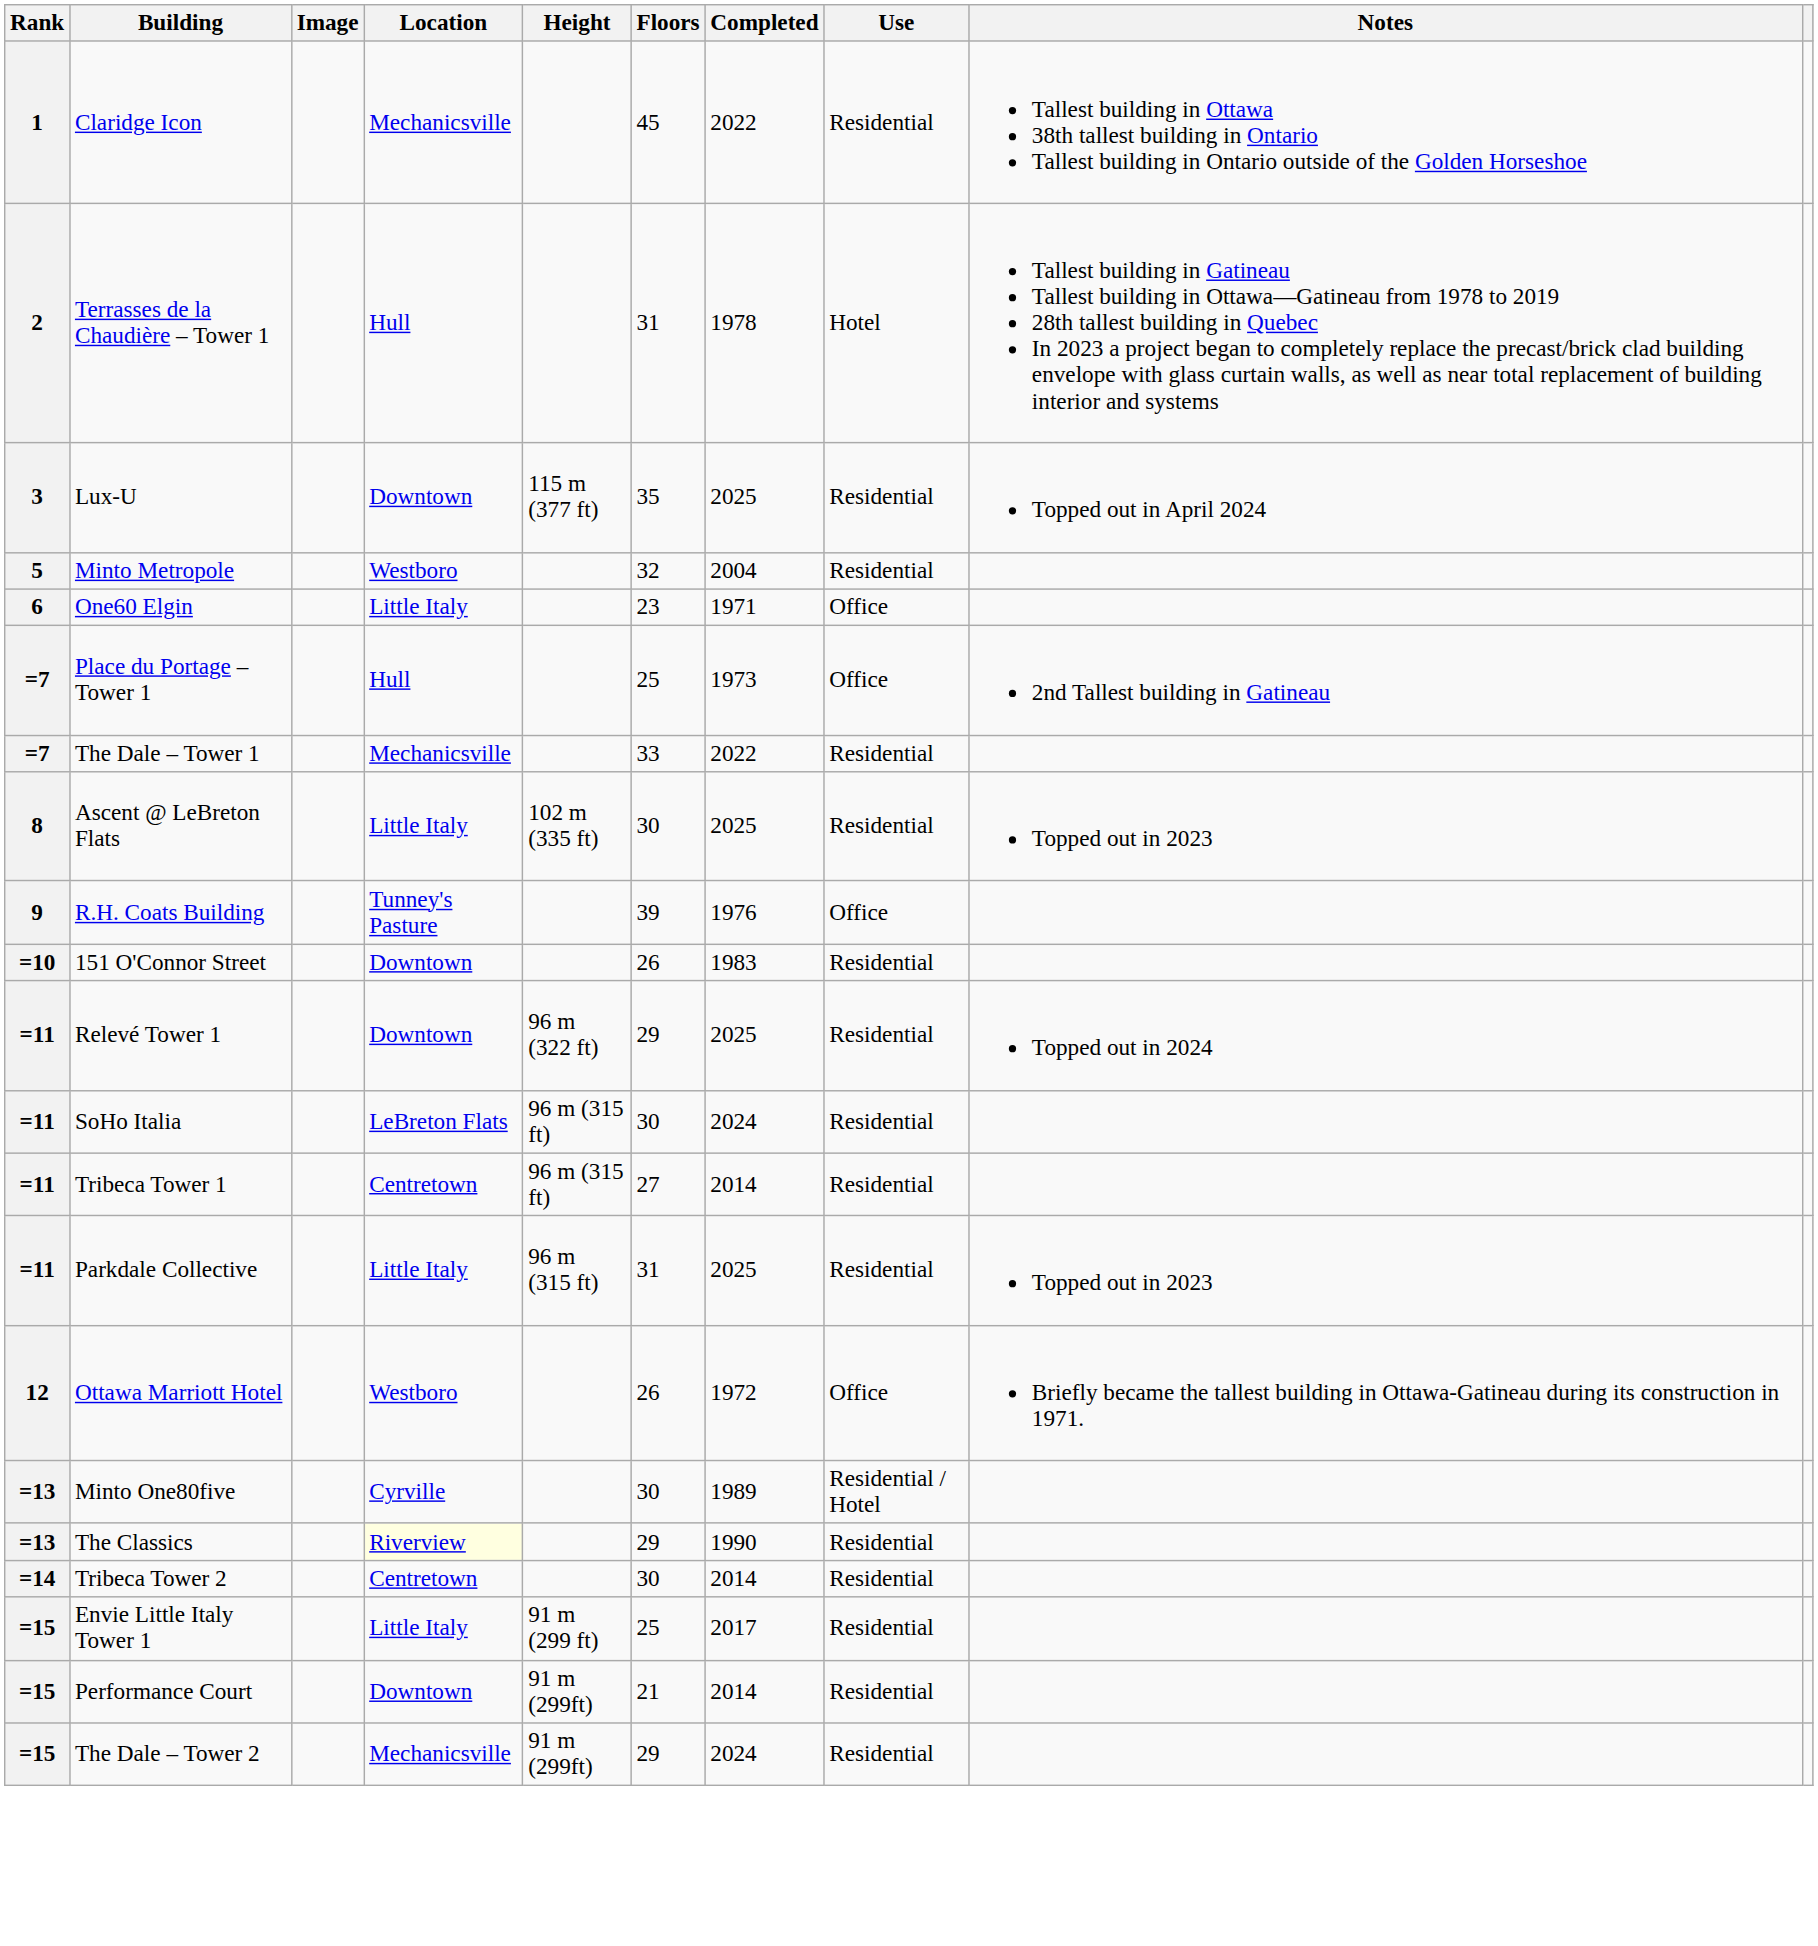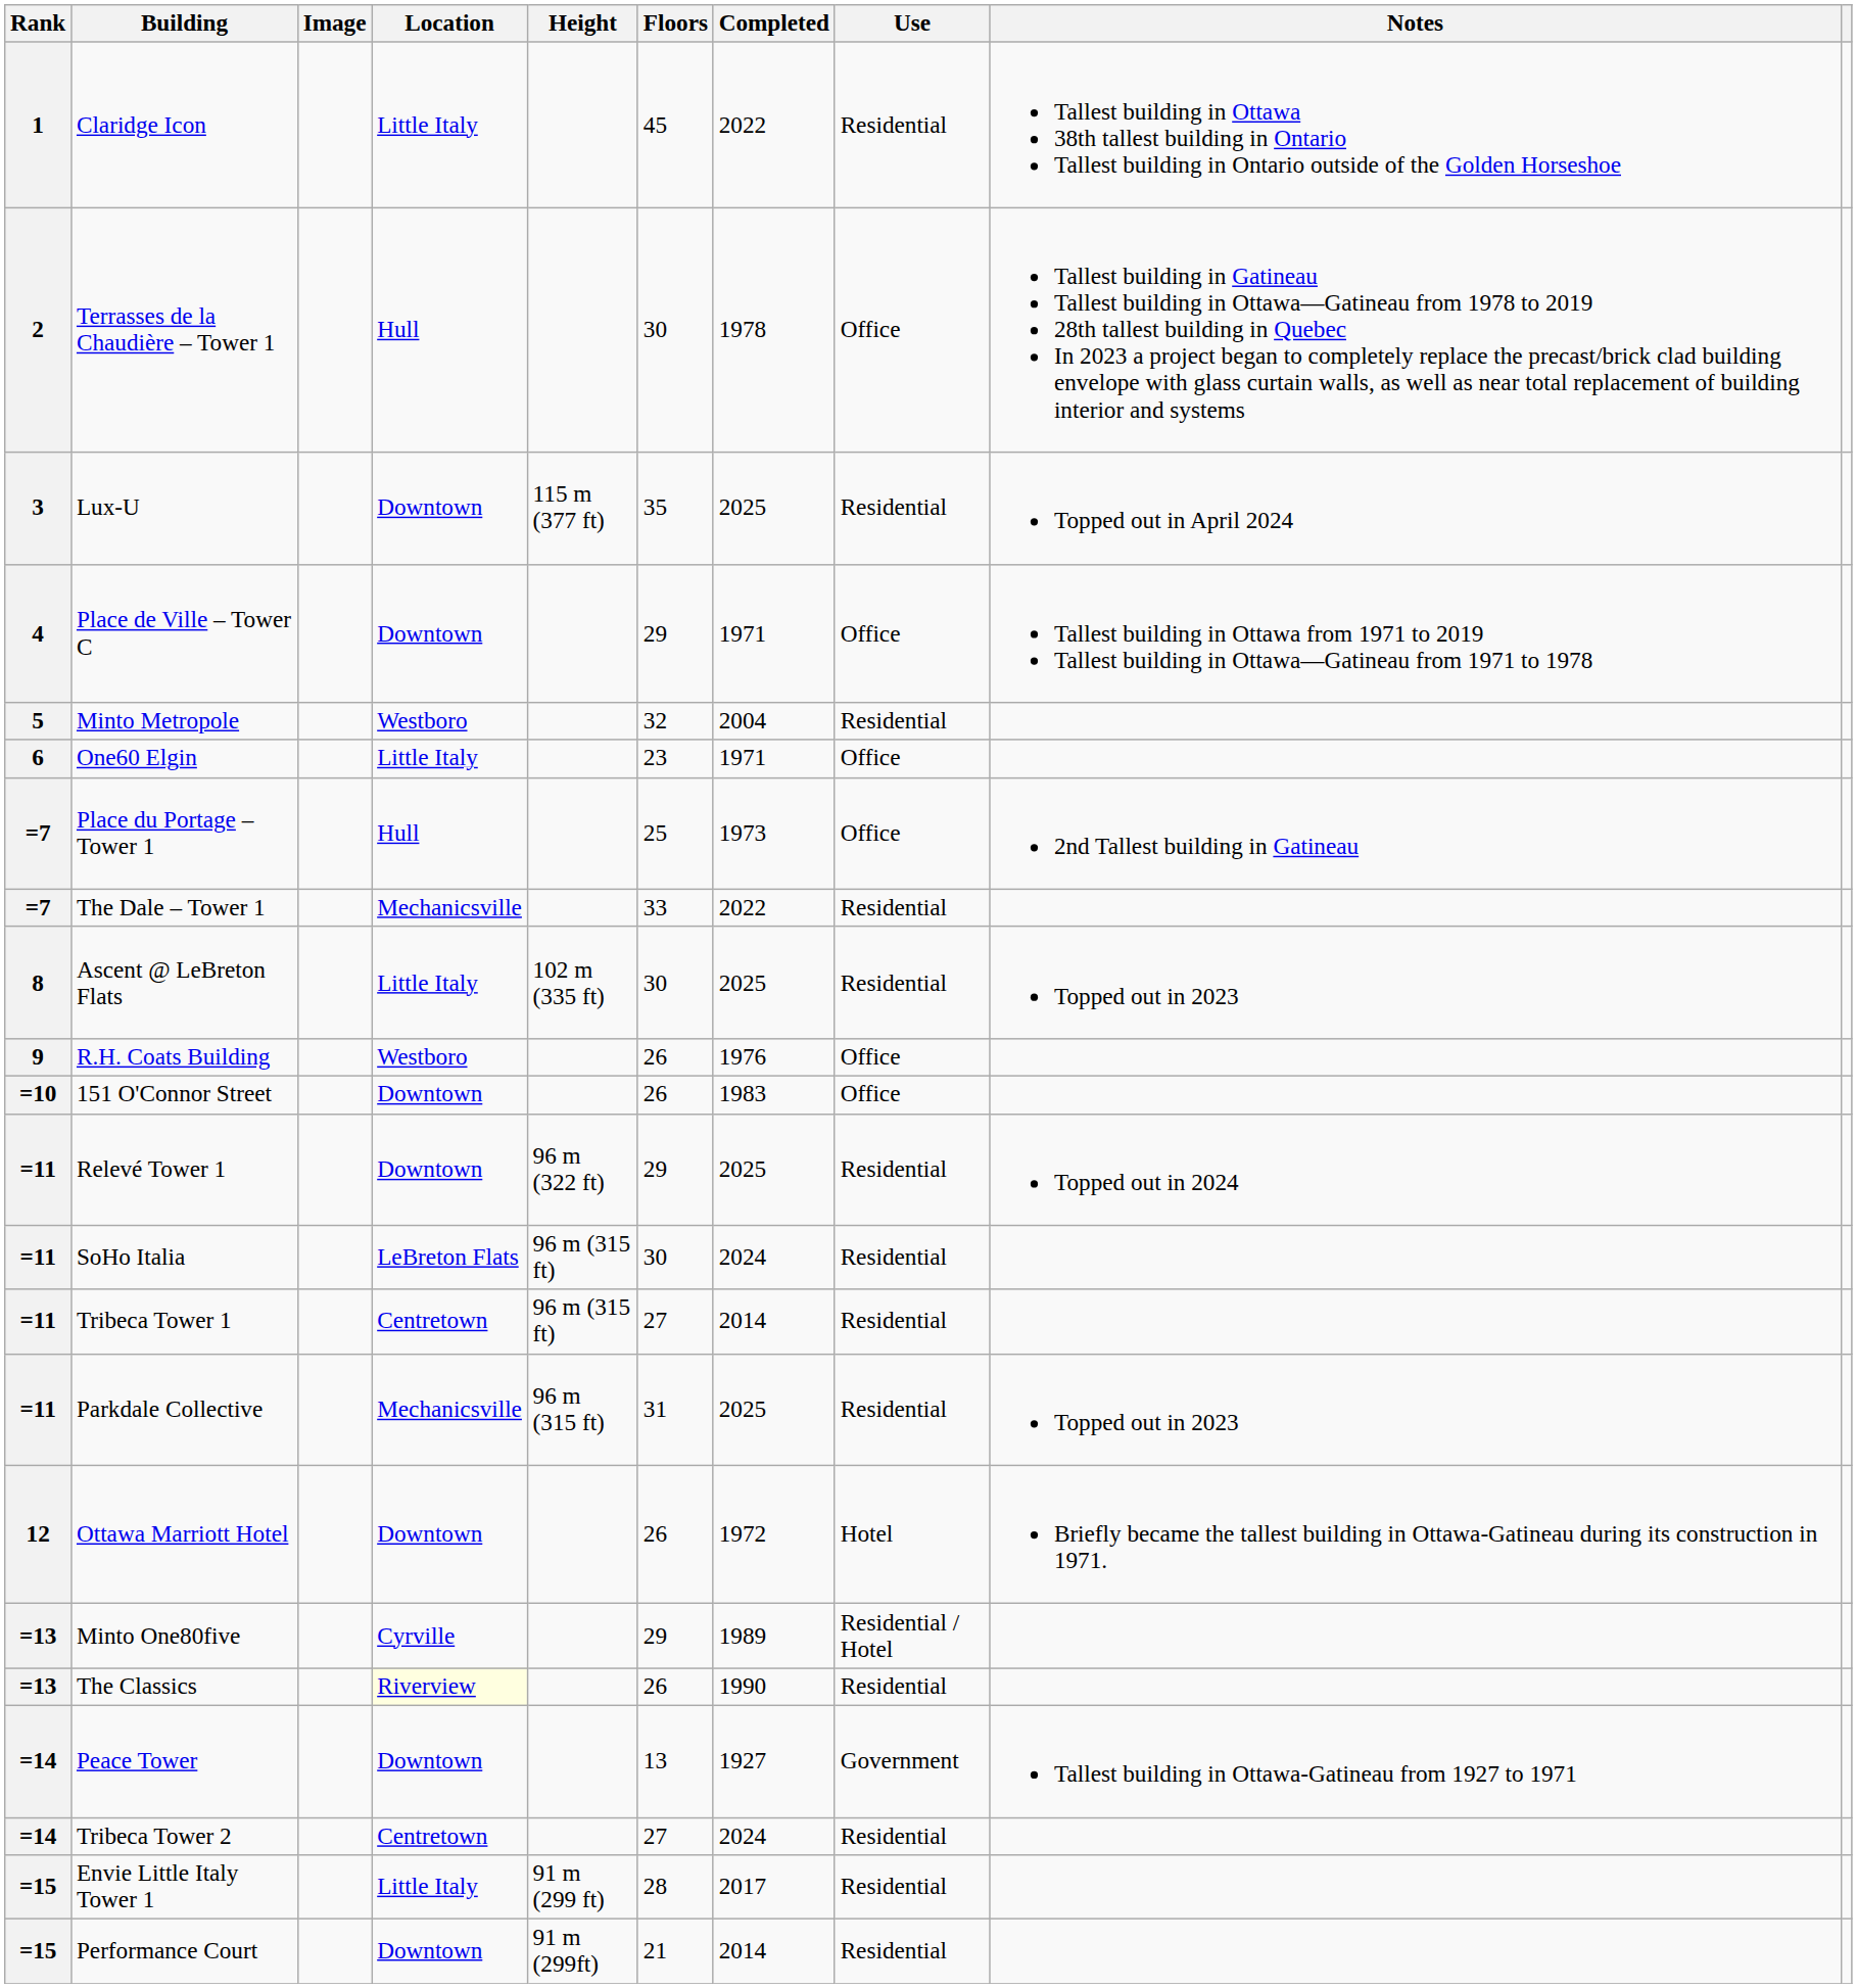Claridge Icon | Location: Mechanicsville -> Little Italy
Terrasses de la Chaudière – Tower 1 | Floors: 31 -> 30
Terrasses de la Chaudière – Tower 1 | Use: Hotel -> Office
+ row: 4 | Place de Ville – Tower C | Downtown | 29 | 1971 | Office | Tallest building in Ottawa from 1971 to 2019 Tallest building in Ottawa—Gatineau from 1971 to 1978
R.H. Coats Building | Location: Tunney's Pasture -> Westboro
R.H. Coats Building | Floors: 39 -> 26
151 O'Connor Street | Use: Residential -> Office
Parkdale Collective | Location: Little Italy -> Mechanicsville
Ottawa Marriott Hotel | Location: Westboro -> Downtown
Ottawa Marriott Hotel | Use: Office -> Hotel
Minto One80five | Floors: 30 -> 29
The Classics | Floors: 29 -> 26
+ row: =14 | Peace Tower | Downtown | 13 | 1927 | Government | Tallest building in Ottawa-Gatineau from 1927 to 1971
Tribeca Tower 2 | Floors: 30 -> 27
Tribeca Tower 2 | Completed: 2014 -> 2024
Envie Little Italy Tower 1 | Floors: 25 -> 28
- row: =15 | The Dale – Tower 2 | Mechanicsville | 91 m (299ft) | 29 | 2024 | Residential
